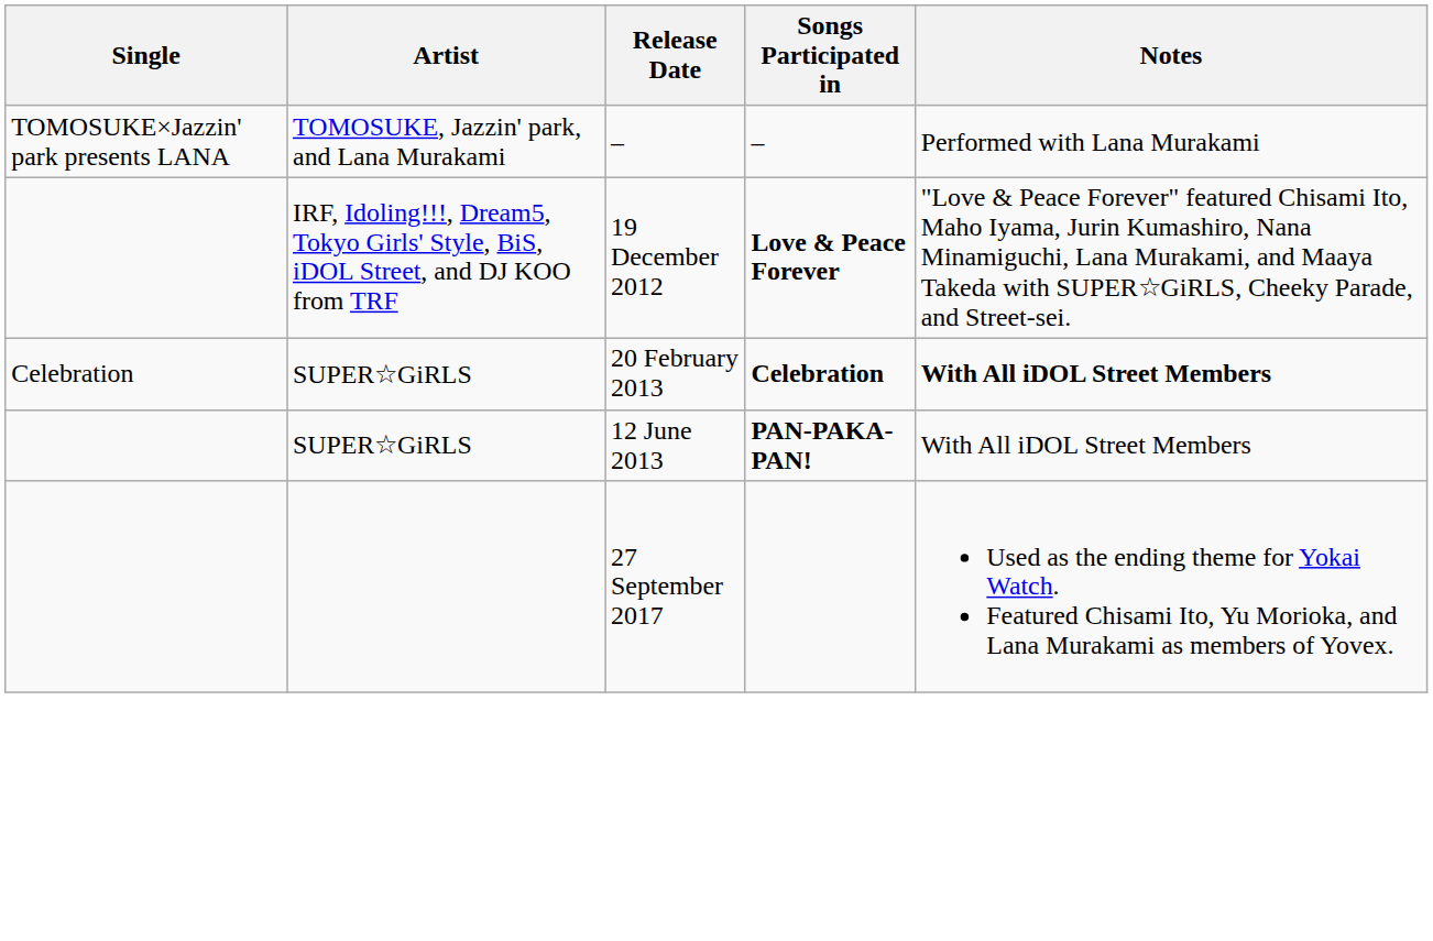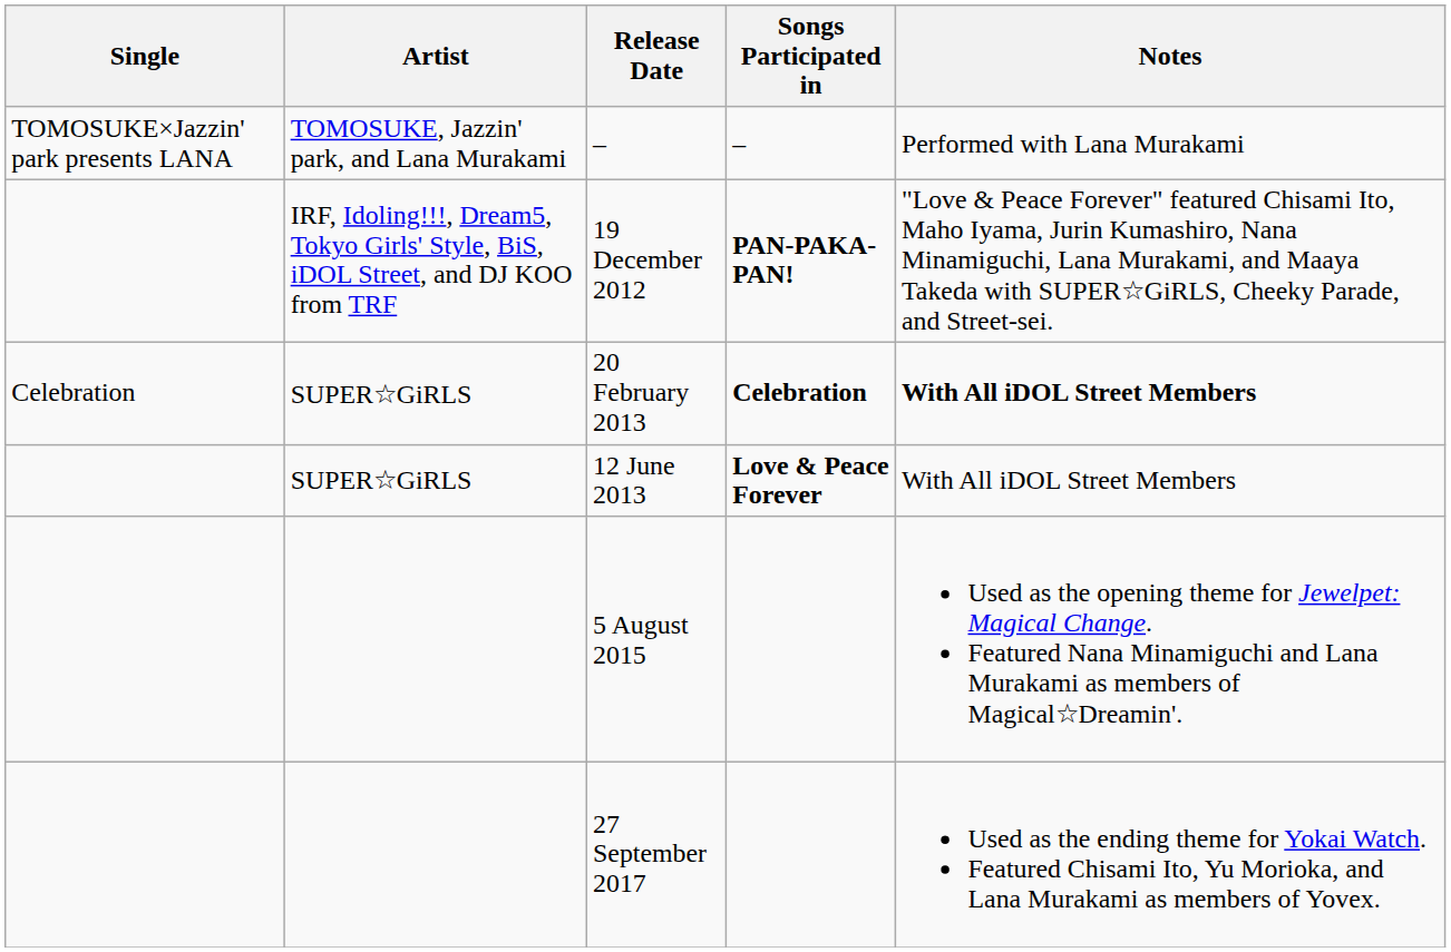19 December 2012 | Songs Participated in: Love & Peace Forever -> PAN-PAKA-PAN!
12 June 2013 | Songs Participated in: PAN-PAKA-PAN! -> Love & Peace Forever
+ row: 5 August 2015 | Used as the opening theme for Jewelpet: Magical Change. Featured Nana Minamiguchi and Lana Murakami as members of Magical☆Dreamin'.
